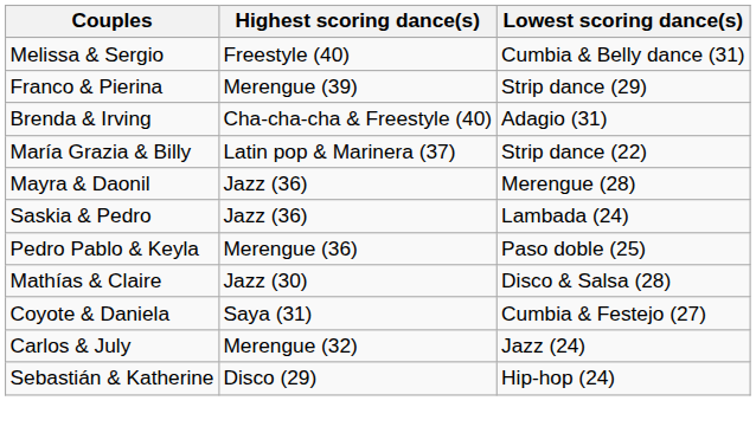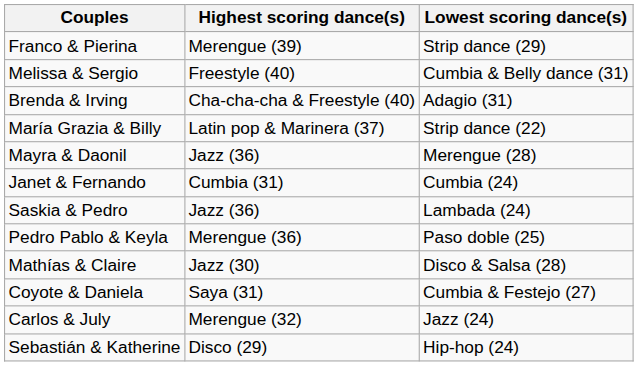rows swapped: Melissa & Sergio <-> Franco & Pierina
+ row: Janet & Fernando | Cumbia (31) | Cumbia (24)
